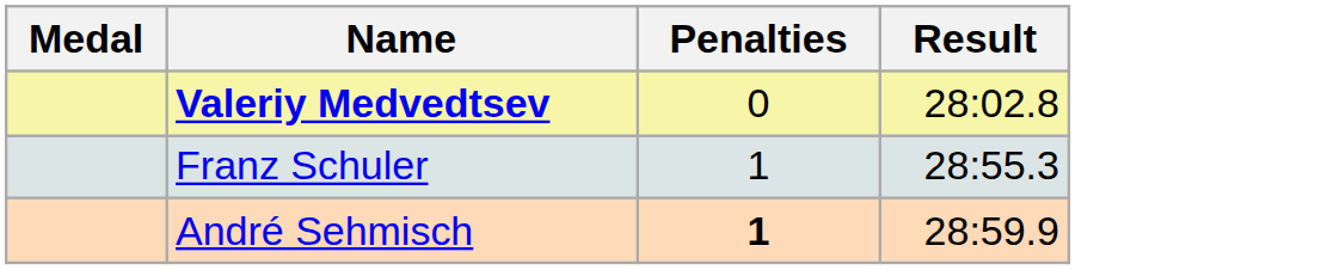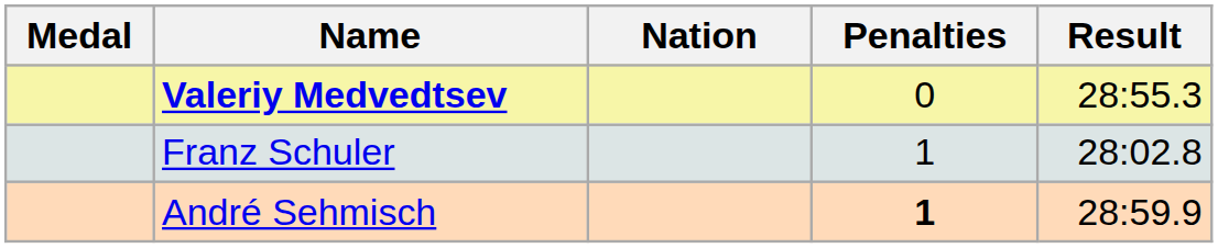+ column: Nation
Valeriy Medvedtsev | Result: 28:02.8 -> 28:55.3
Franz Schuler | Result: 28:55.3 -> 28:02.8
